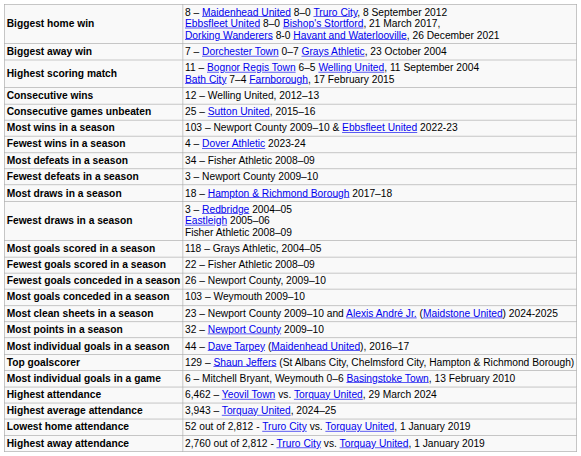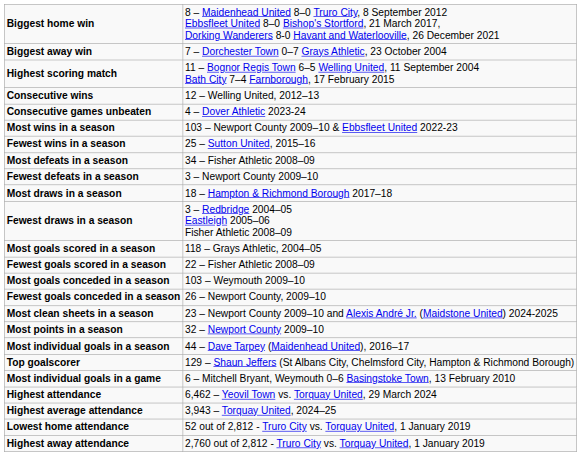Consecutive games unbeaten | column 2: 25 – Sutton United, 2015–16 -> 4 – Dover Athletic 2023-24
Fewest wins in a season | column 2: 4 – Dover Athletic 2023-24 -> 25 – Sutton United, 2015–16
rows swapped: Most goals conceded in a season <-> Fewest goals conceded in a season
